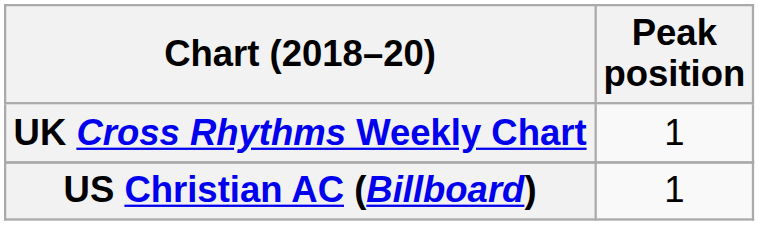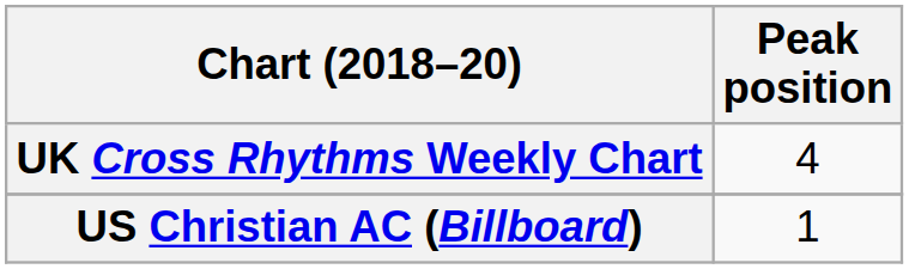UK Cross Rhythms Weekly Chart | Peak position: 1 -> 4
